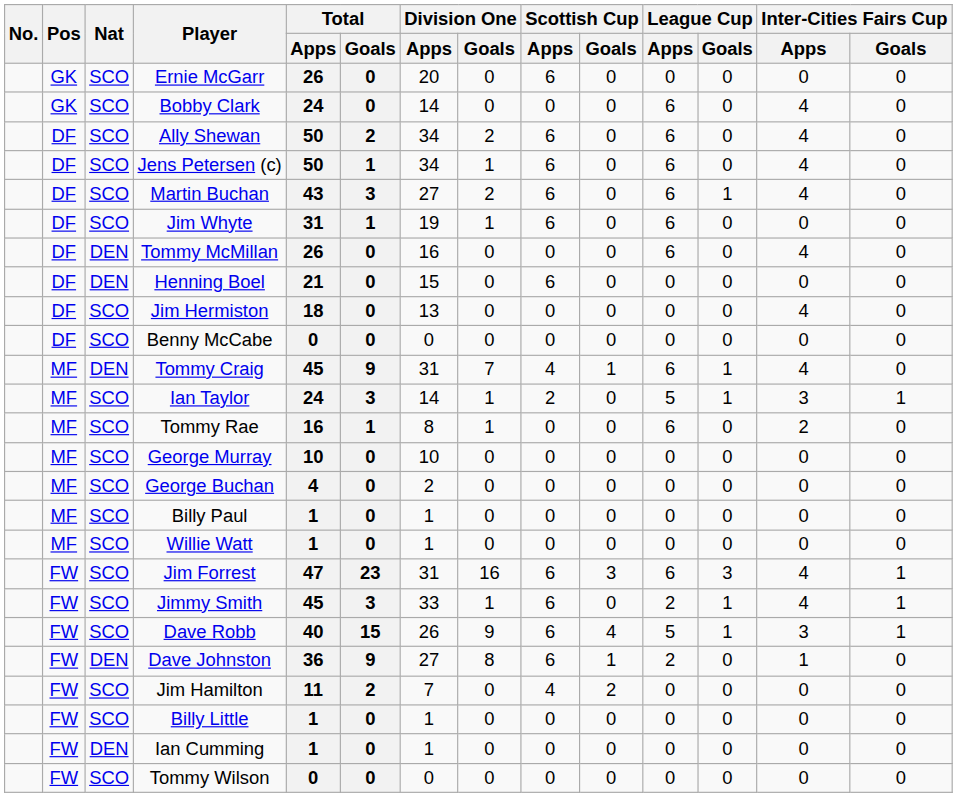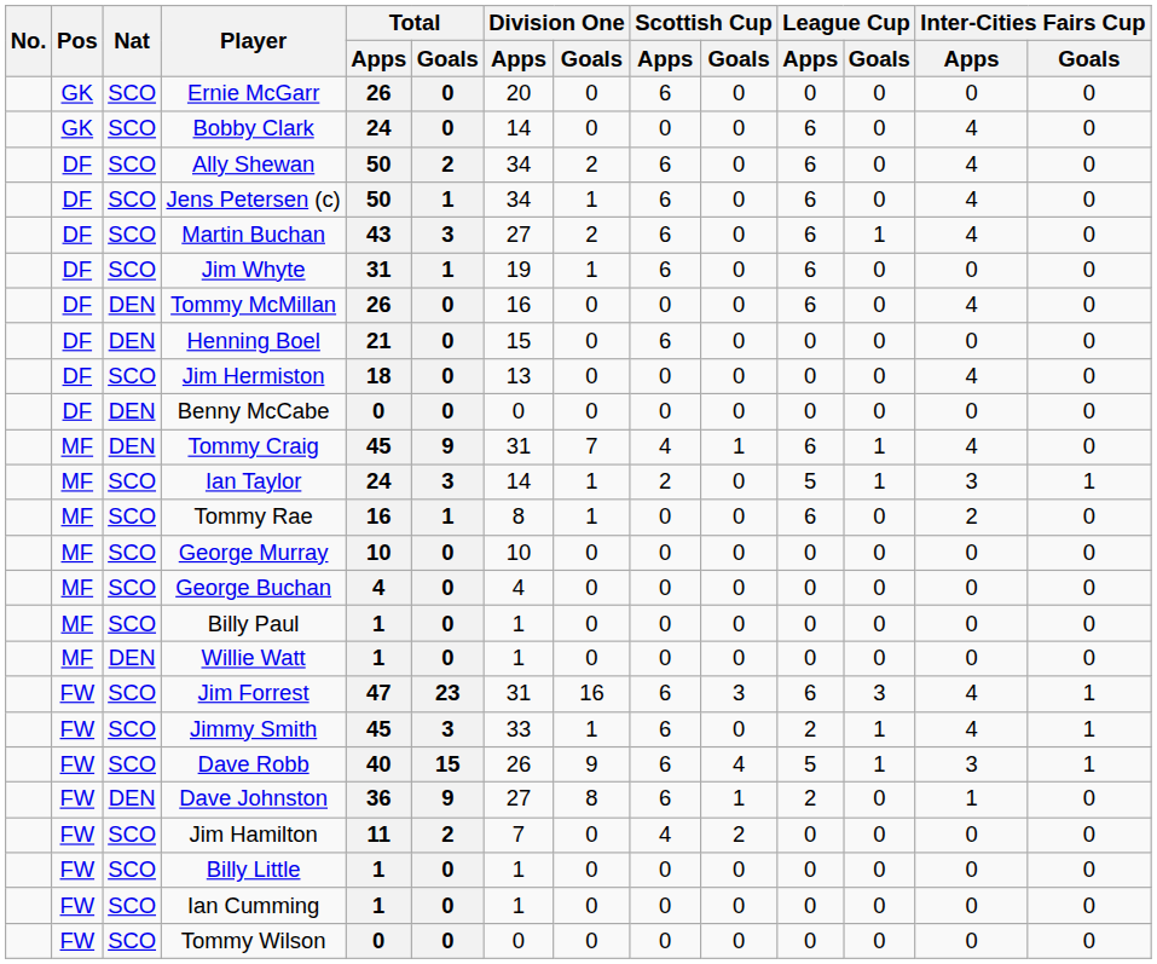Benny McCabe | Nat: SCO -> DEN
George Buchan | Division One / Apps: 2 -> 4
Willie Watt | Nat: SCO -> DEN
Ian Cumming | Nat: DEN -> SCO
